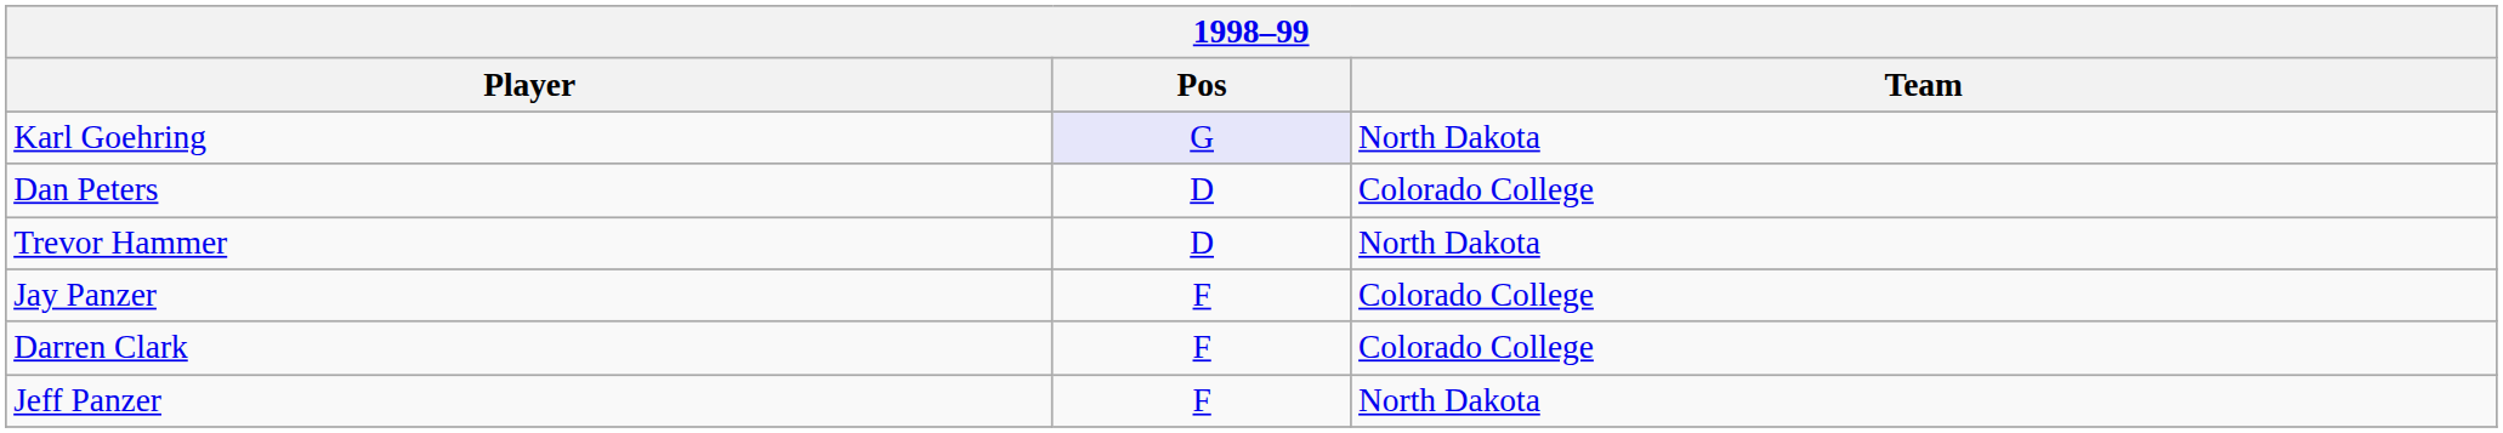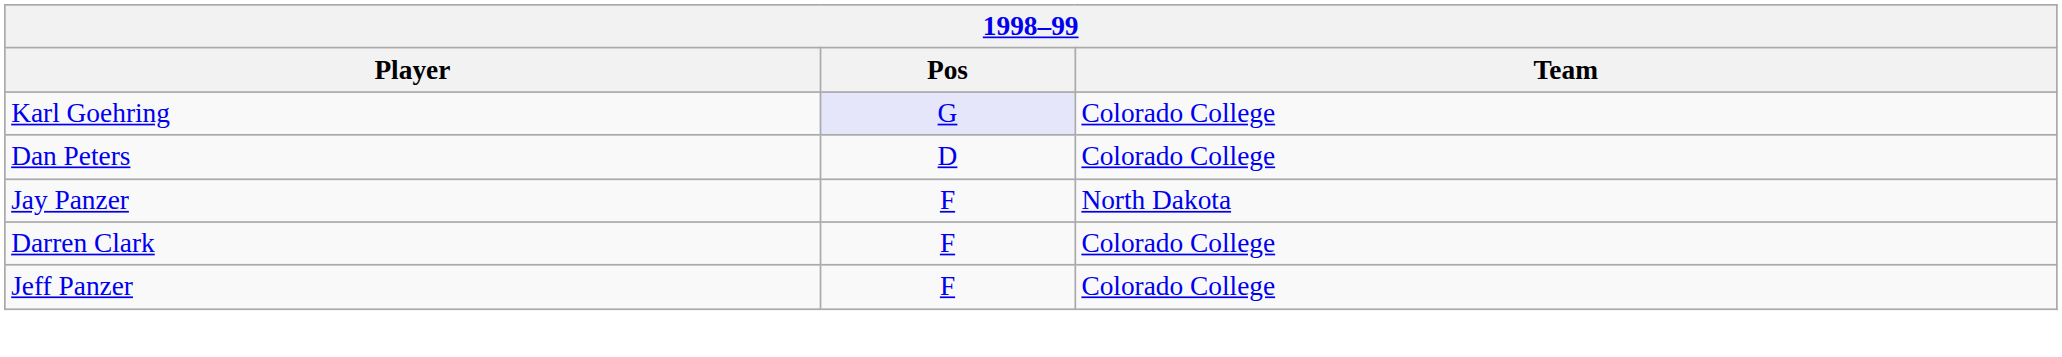Karl Goehring | Team: North Dakota -> Colorado College
- row: Trevor Hammer | D | North Dakota
Jay Panzer | Team: Colorado College -> North Dakota
Jeff Panzer | Team: North Dakota -> Colorado College
